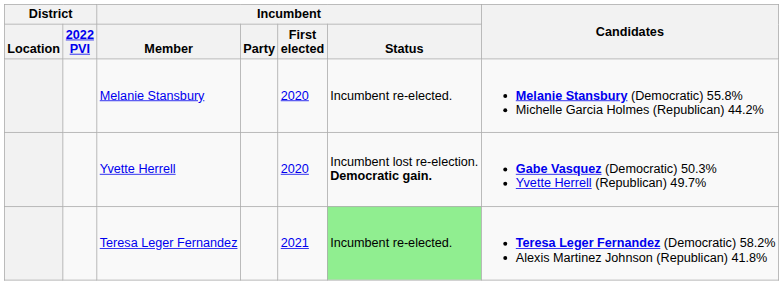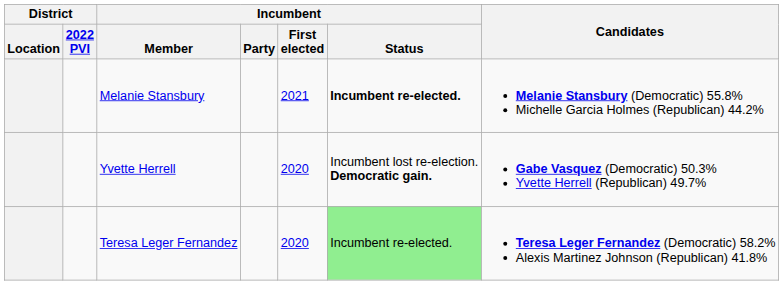Melanie Stansbury | Incumbent / First elected: 2020 -> 2021
Melanie Stansbury | Incumbent / Status: normal -> bold
Teresa Leger Fernandez | Incumbent / First elected: 2021 -> 2020
